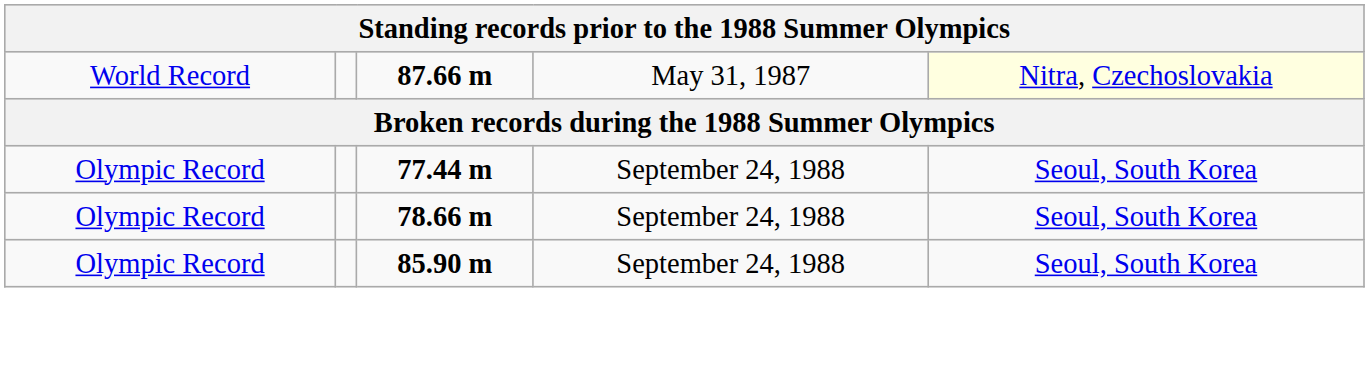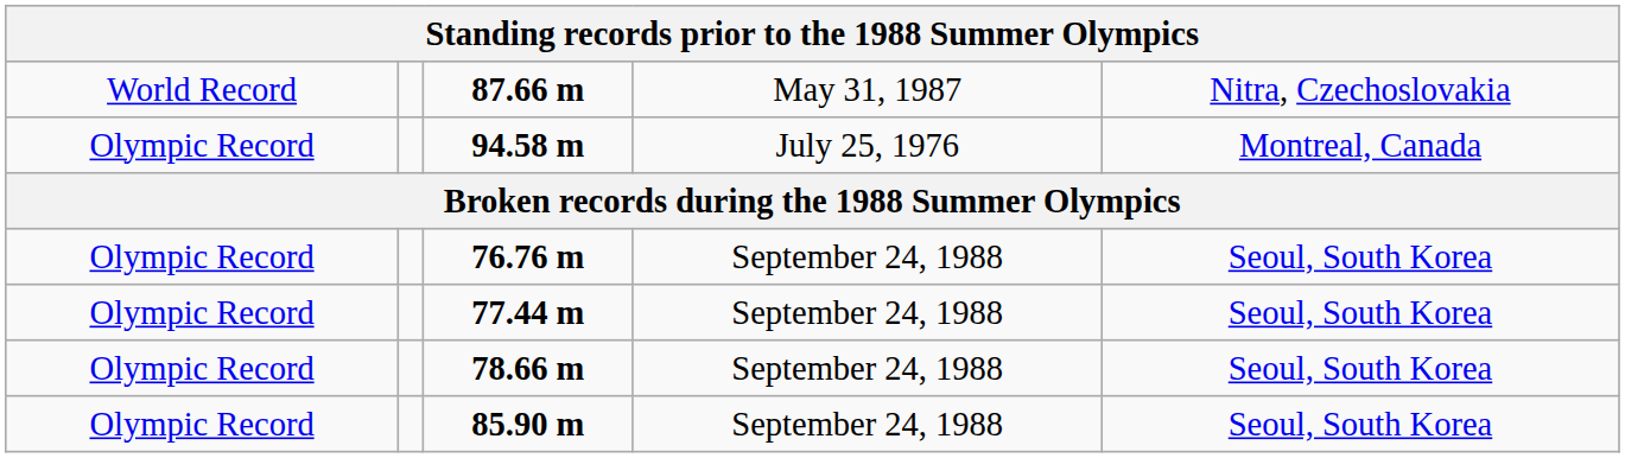87.66 m | column 5: lightyellow background -> no background
+ row: Olympic Record | 94.58 m | July 25, 1976 | Montreal, Canada
+ row: Olympic Record | 76.76 m | September 24, 1988 | Seoul, South Korea
